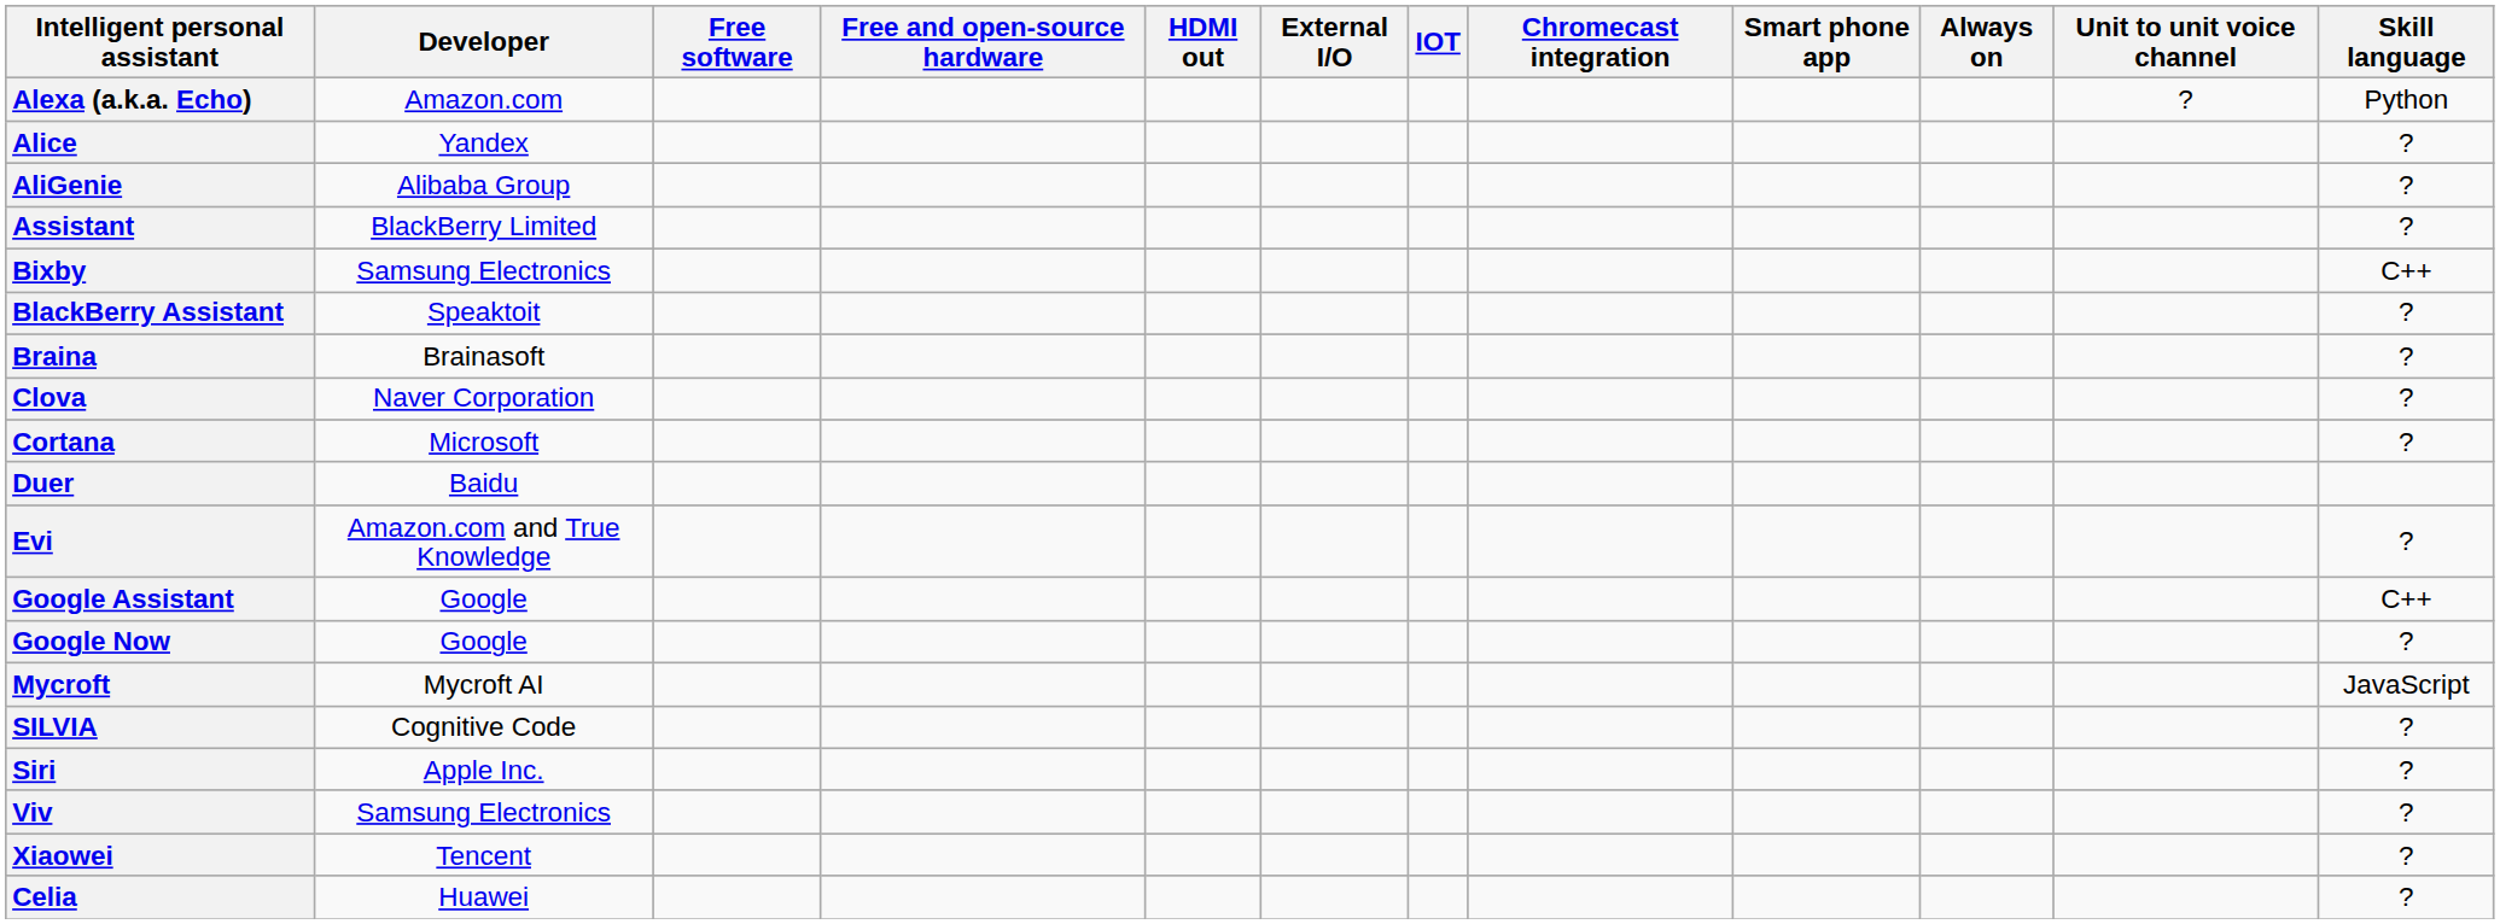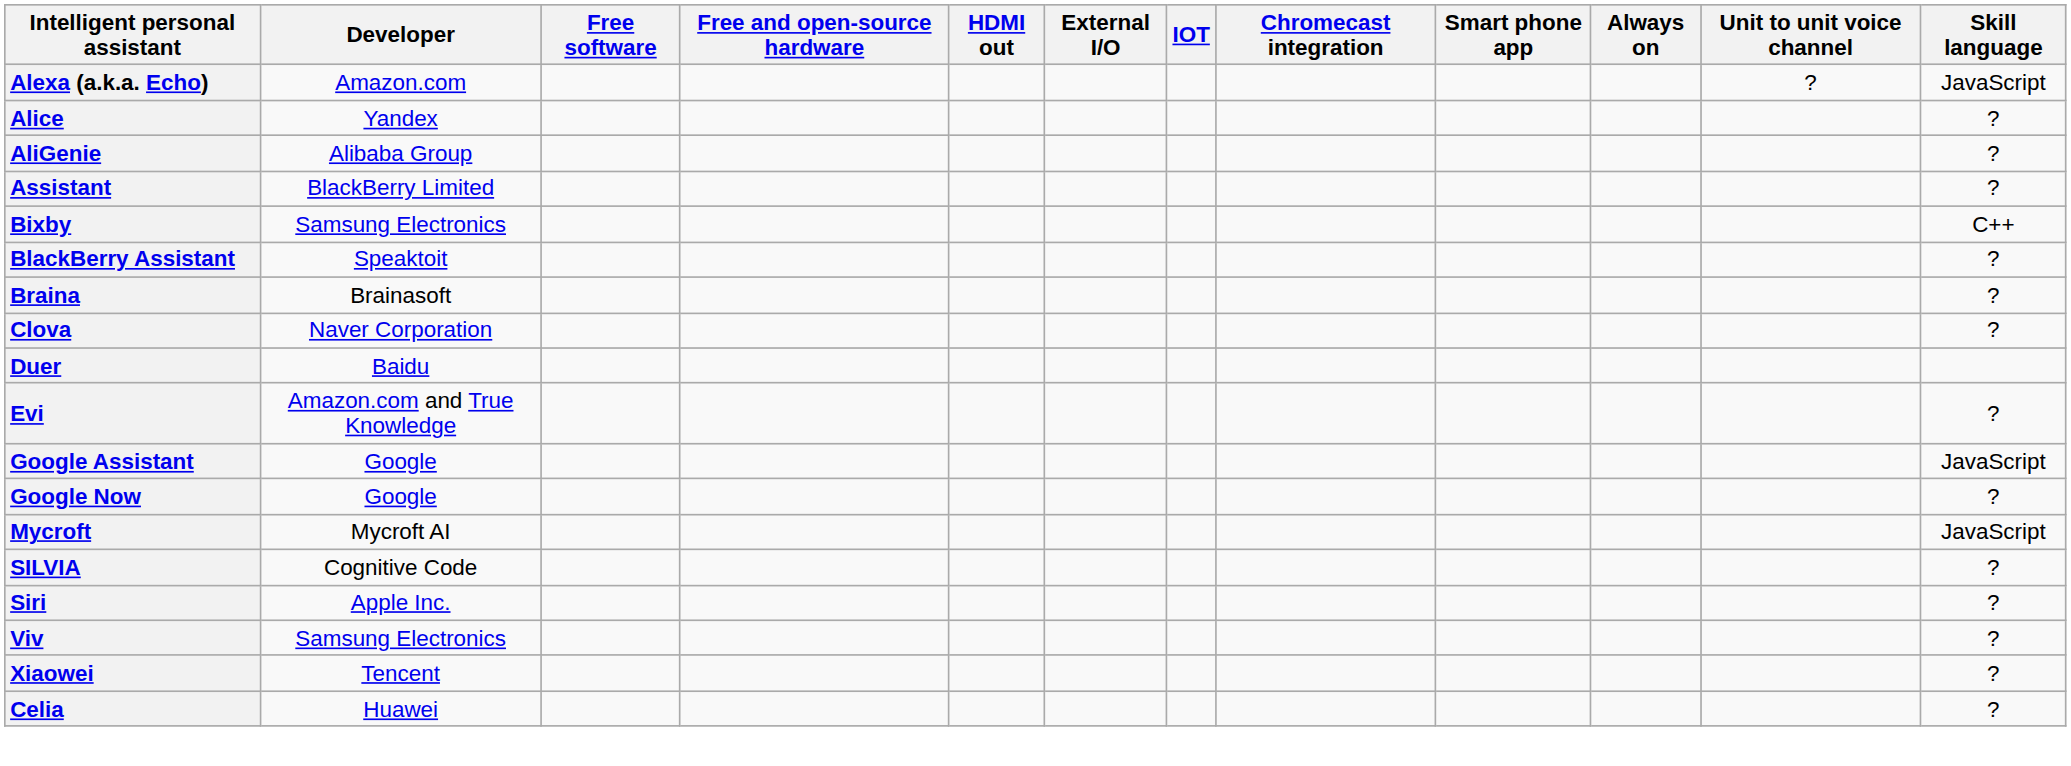Alexa (a.k.a. Echo) | Skill language: Python -> JavaScript
- row: Cortana | Microsoft | ?
Google Assistant | Skill language: C++ -> JavaScript
